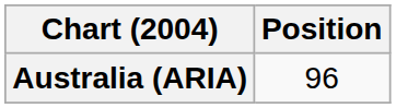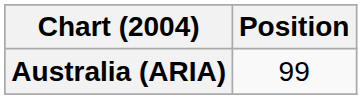Australia (ARIA) | Position: 96 -> 99
